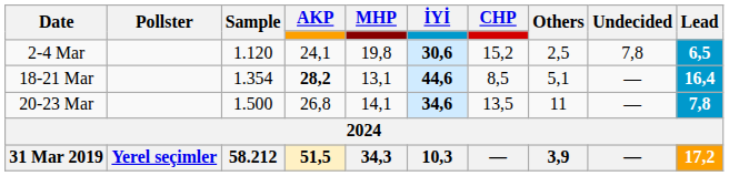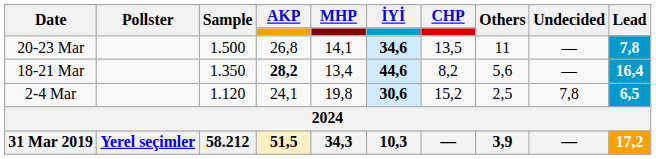rows swapped: 20-23 Mar <-> 2-4 Mar
18-21 Mar | Sample: 1.354 -> 1.350
18-21 Mar | MHP: 13,1 -> 13,4
18-21 Mar | CHP: 8,5 -> 8,2
18-21 Mar | Others: 5,1 -> 5,6
